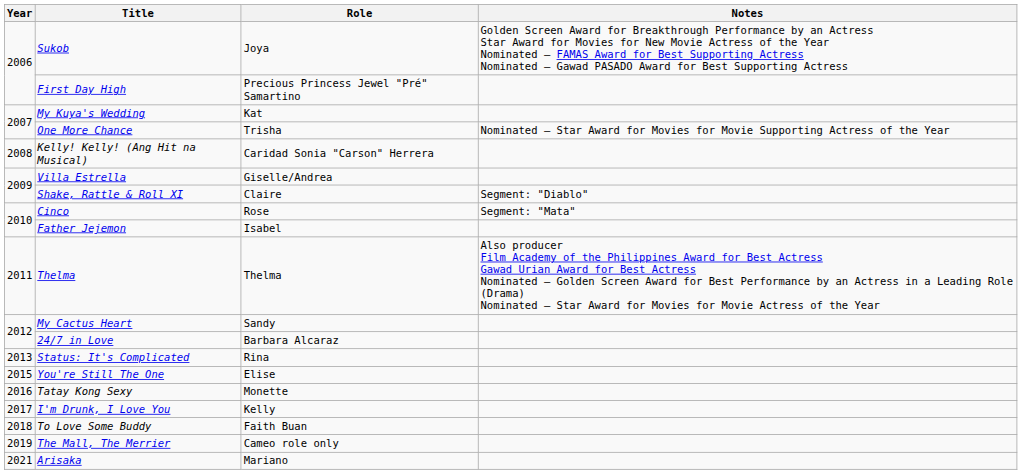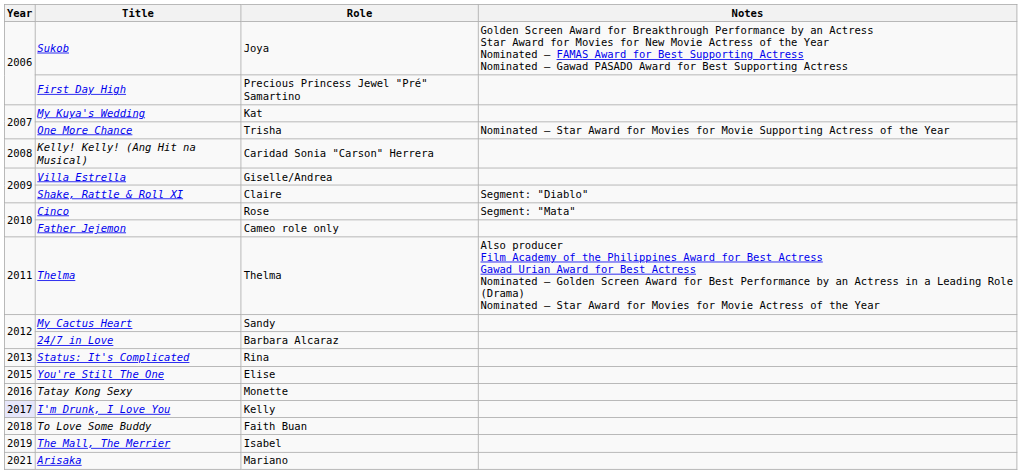Father Jejemon | Role: Isabel -> Cameo role only
I'm Drunk, I Love You | Year: no background -> lavender background
The Mall, The Merrier | Role: Cameo role only -> Isabel
